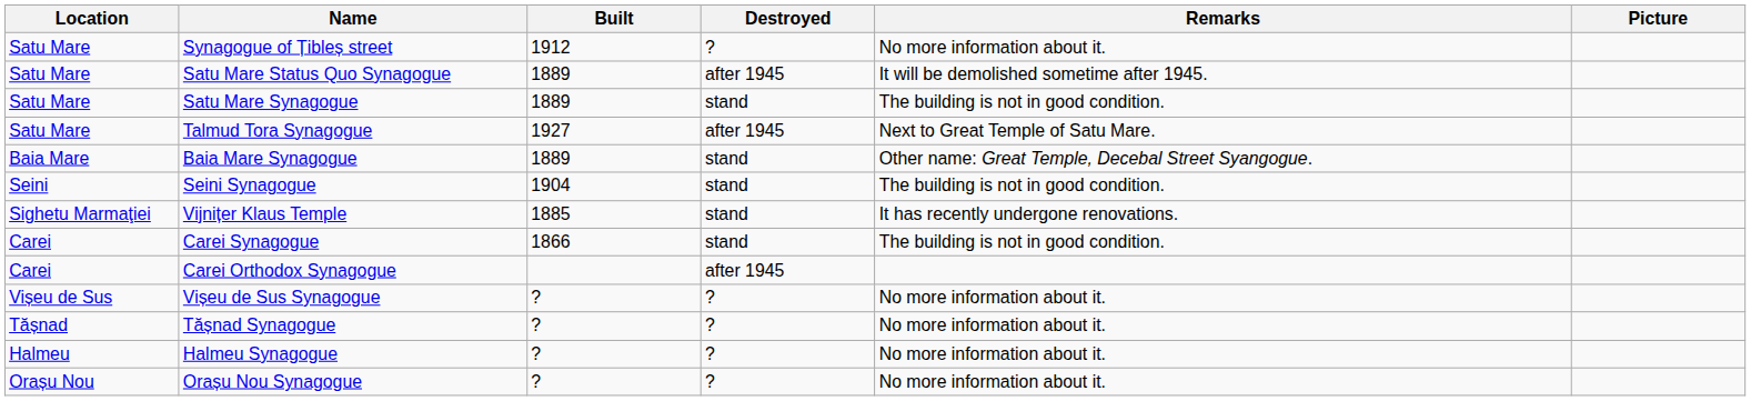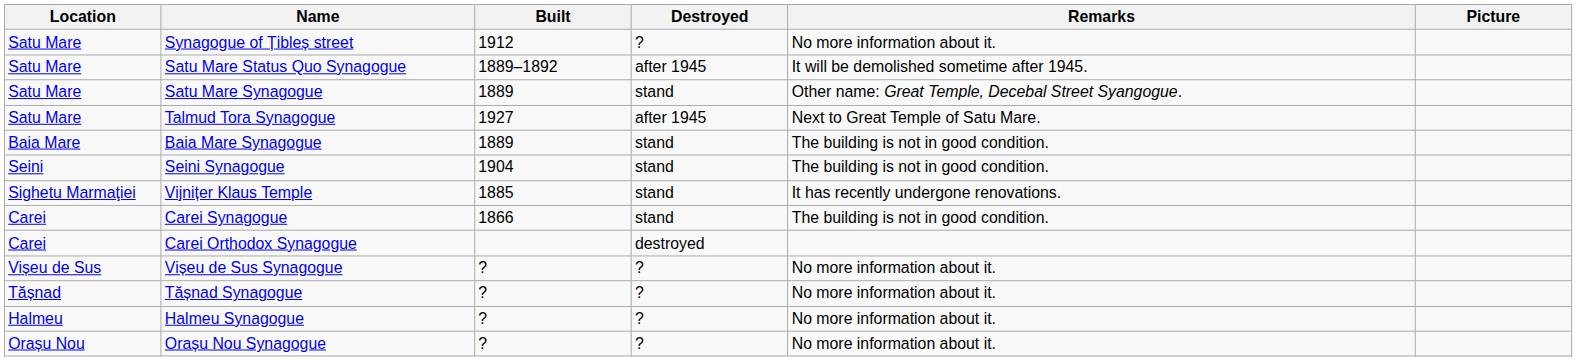Satu Mare Status Quo Synagogue | Built: 1889 -> 1889–1892
Satu Mare Synagogue | Remarks: The building is not in good condition. -> Other name: Great Temple, Decebal Street Syangogue.
Baia Mare Synagogue | Remarks: Other name: Great Temple, Decebal Street Syangogue. -> The building is not in good condition.
Carei Orthodox Synagogue | Destroyed: after 1945 -> destroyed
